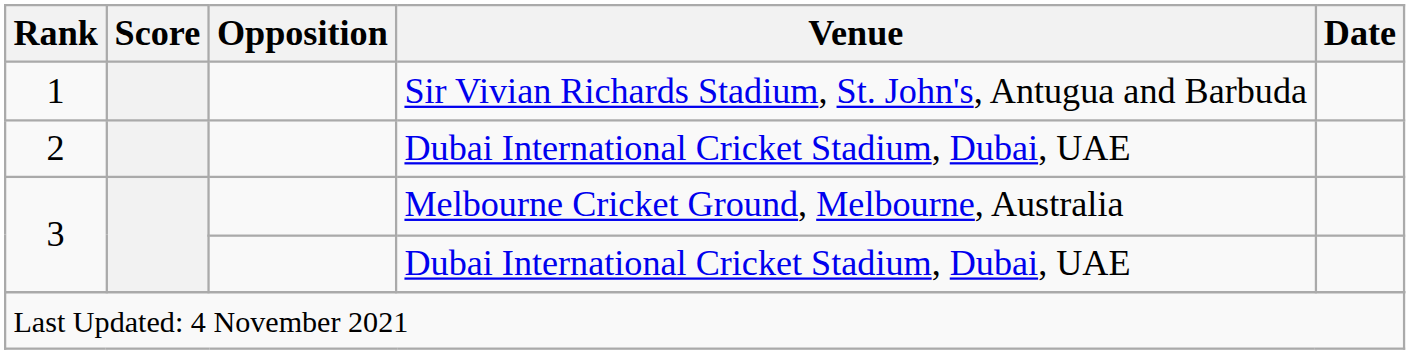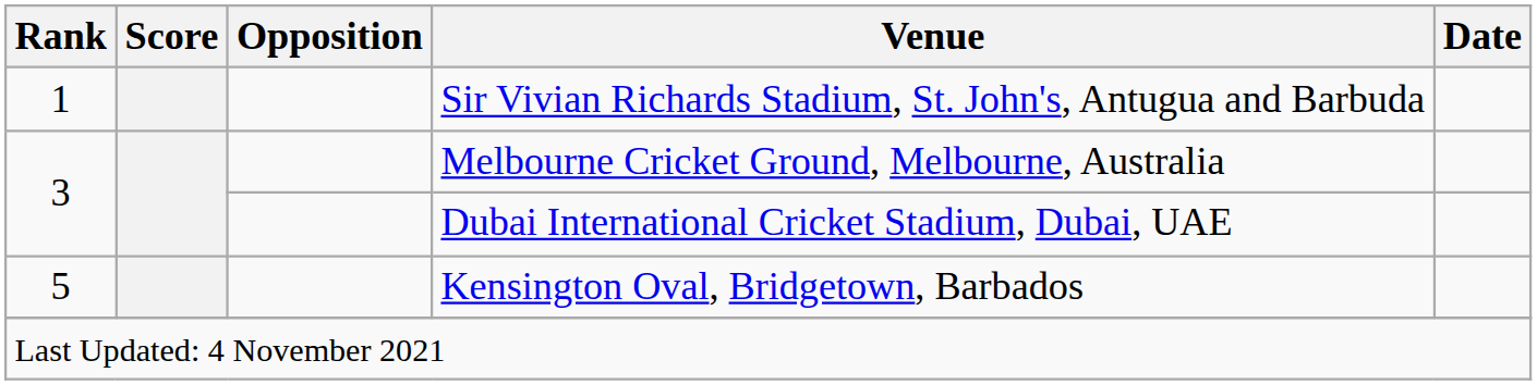- row: 2 | Dubai International Cricket Stadium, Dubai, UAE
+ row: 5 | Kensington Oval, Bridgetown, Barbados
